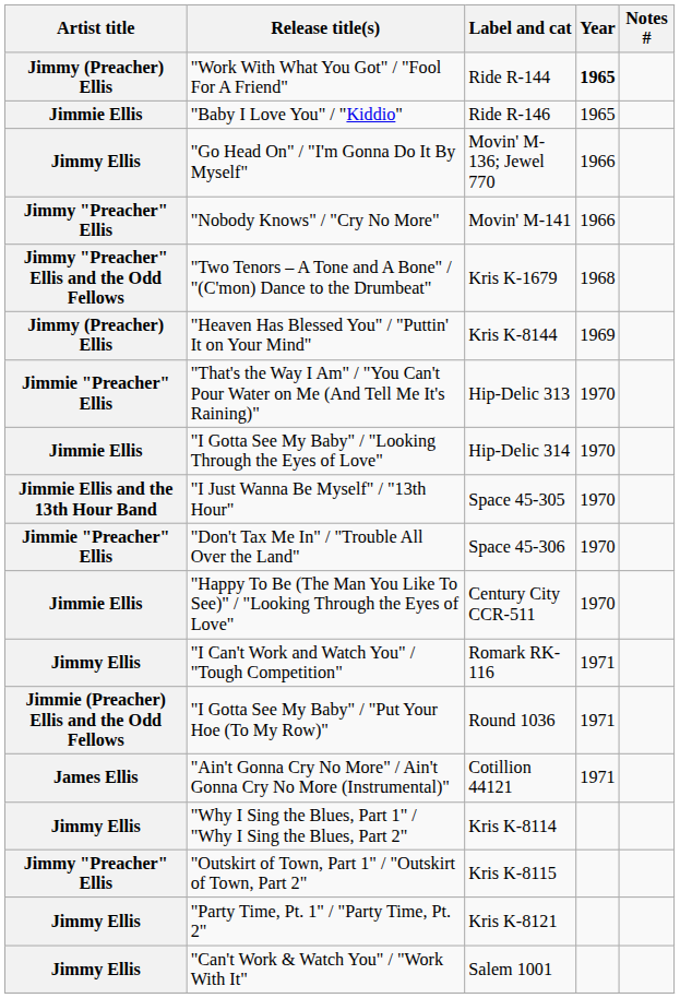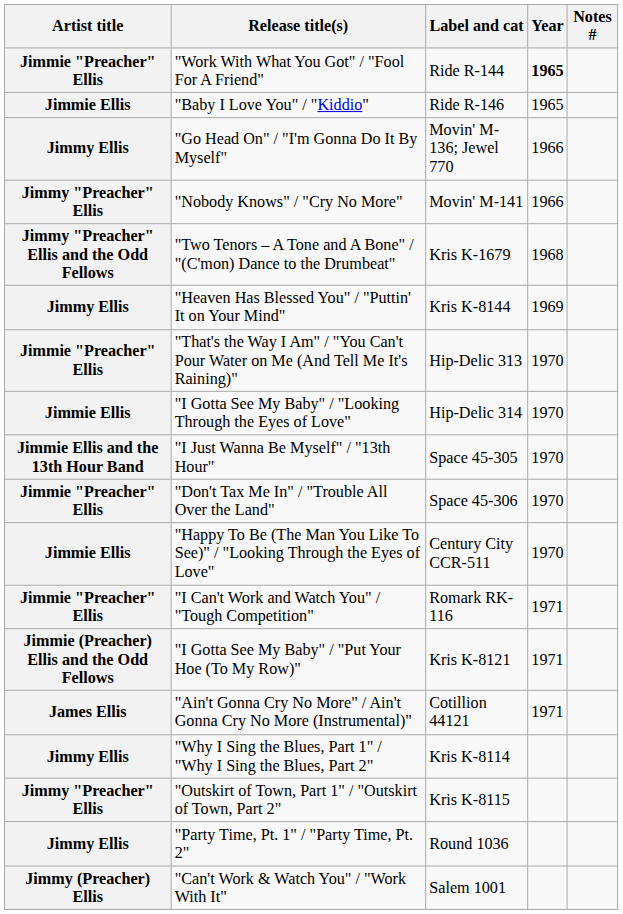"Work With What You Got" / "Fool For A Friend" | Artist title: Jimmy (Preacher) Ellis -> Jimmie "Preacher" Ellis
"Heaven Has Blessed You" / "Puttin' It on Your Mind" | Artist title: Jimmy (Preacher) Ellis -> Jimmy Ellis
"I Can't Work and Watch You" / "Tough Competition" | Artist title: Jimmy Ellis -> Jimmie "Preacher" Ellis
"I Gotta See My Baby" / "Put Your Hoe (To My Row)" | Label and cat: Round 1036 -> Kris K-8121
"Party Time, Pt. 1" / "Party Time, Pt. 2" | Label and cat: Kris K-8121 -> Round 1036
"Can't Work & Watch You" / "Work With It" | Artist title: Jimmy Ellis -> Jimmy (Preacher) Ellis
